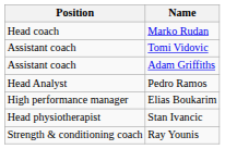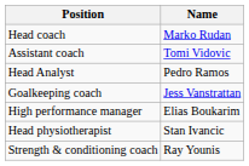- row: Assistant coach | Adam Griffiths
+ row: Goalkeeping coach | Jess Vanstrattan
